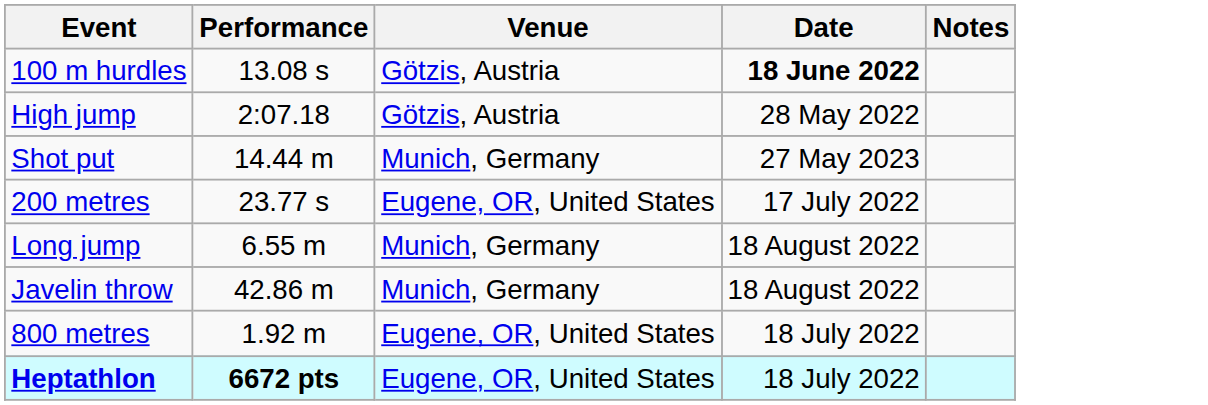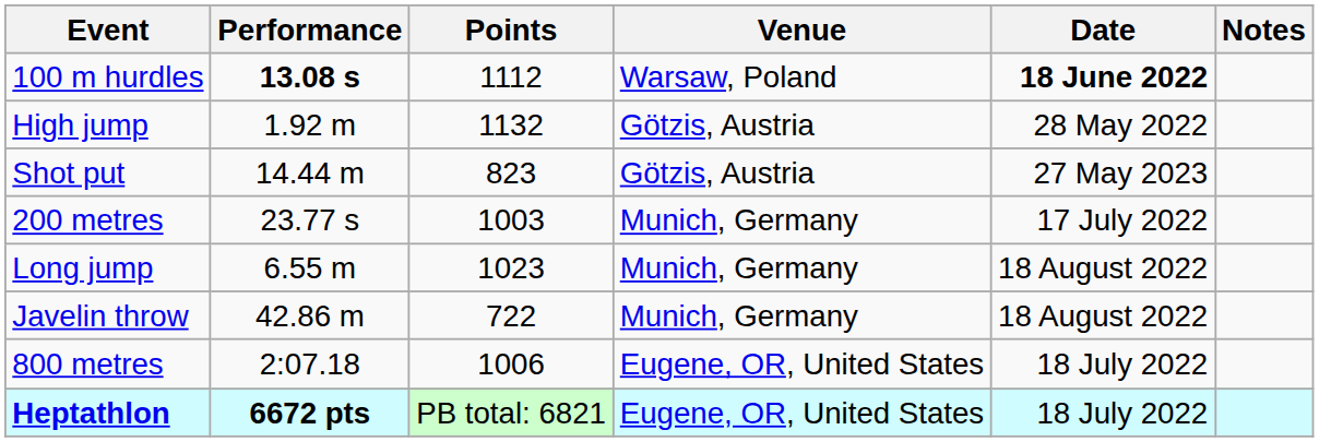+ column: Points | 1112 | 1132 | 823 | 1003 | 1023 | 722 | 1006 | PB total: 6821
100 m hurdles | Performance: normal -> bold
100 m hurdles | Venue: Götzis, Austria -> Warsaw, Poland
High jump | Performance: 2:07.18 -> 1.92 m
Shot put | Venue: Munich, Germany -> Götzis, Austria
200 metres | Venue: Eugene, OR, United States -> Munich, Germany
800 metres | Performance: 1.92 m -> 2:07.18
